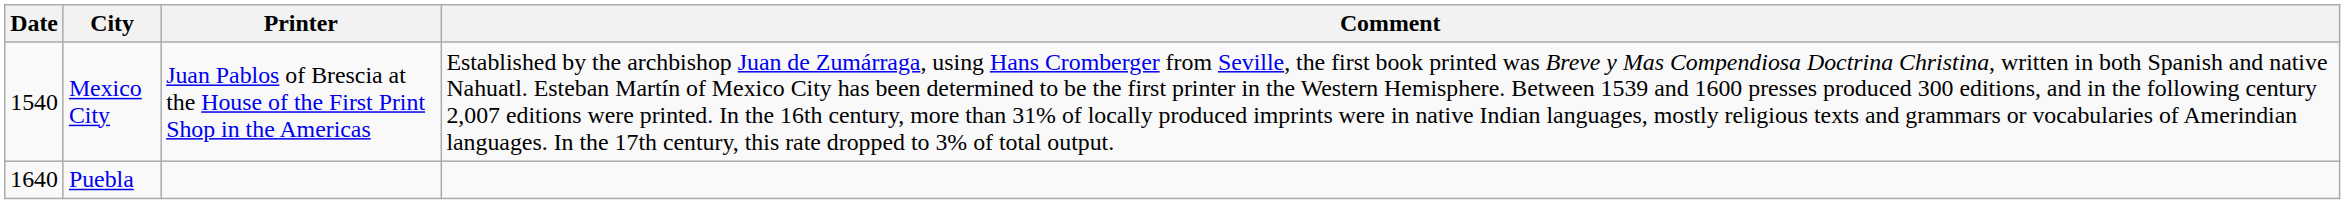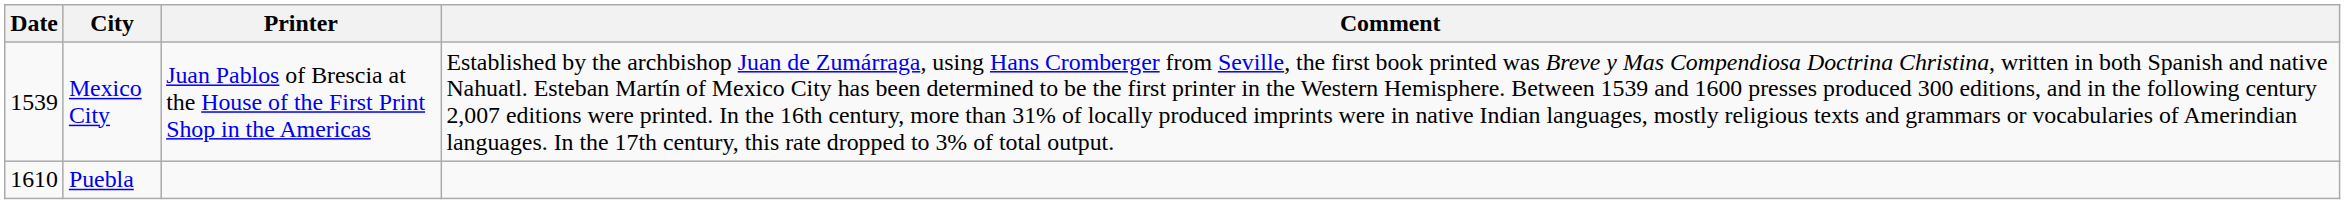Mexico City | Date: 1540 -> 1539
Puebla | Date: 1640 -> 1610
